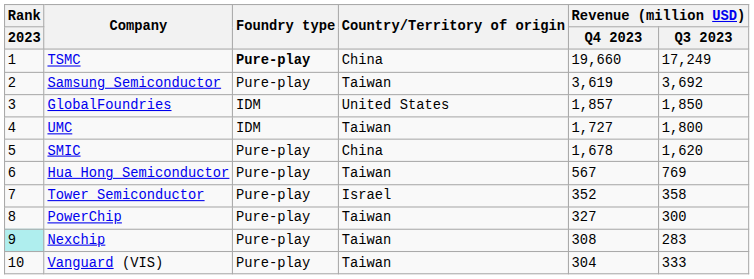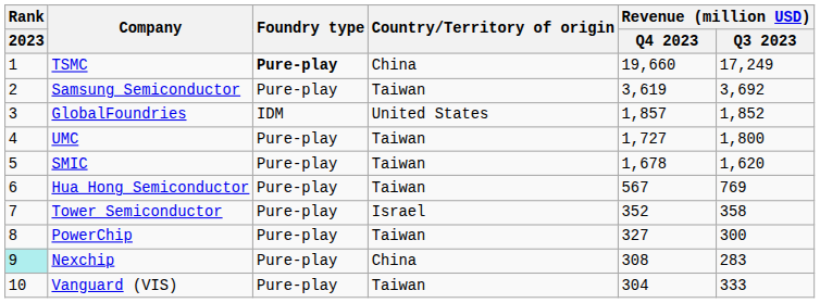GlobalFoundries | Revenue (million USD) / Q3 2023: 1,850 -> 1,852
UMC | Foundry type: IDM -> Pure-play
SMIC | Country/Territory of origin: China -> Taiwan
Nexchip | Country/Territory of origin: Taiwan -> China
